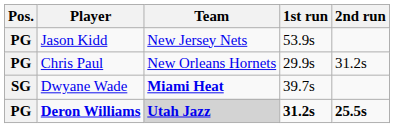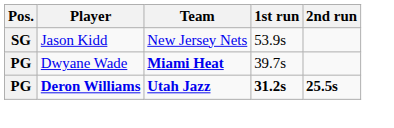Jason Kidd | Pos.: PG -> SG
- row: PG | Chris Paul | New Orleans Hornets | 29.9s | 31.2s
Dwyane Wade | Pos.: SG -> PG
Deron Williams | Team: lightgrey background -> no background
